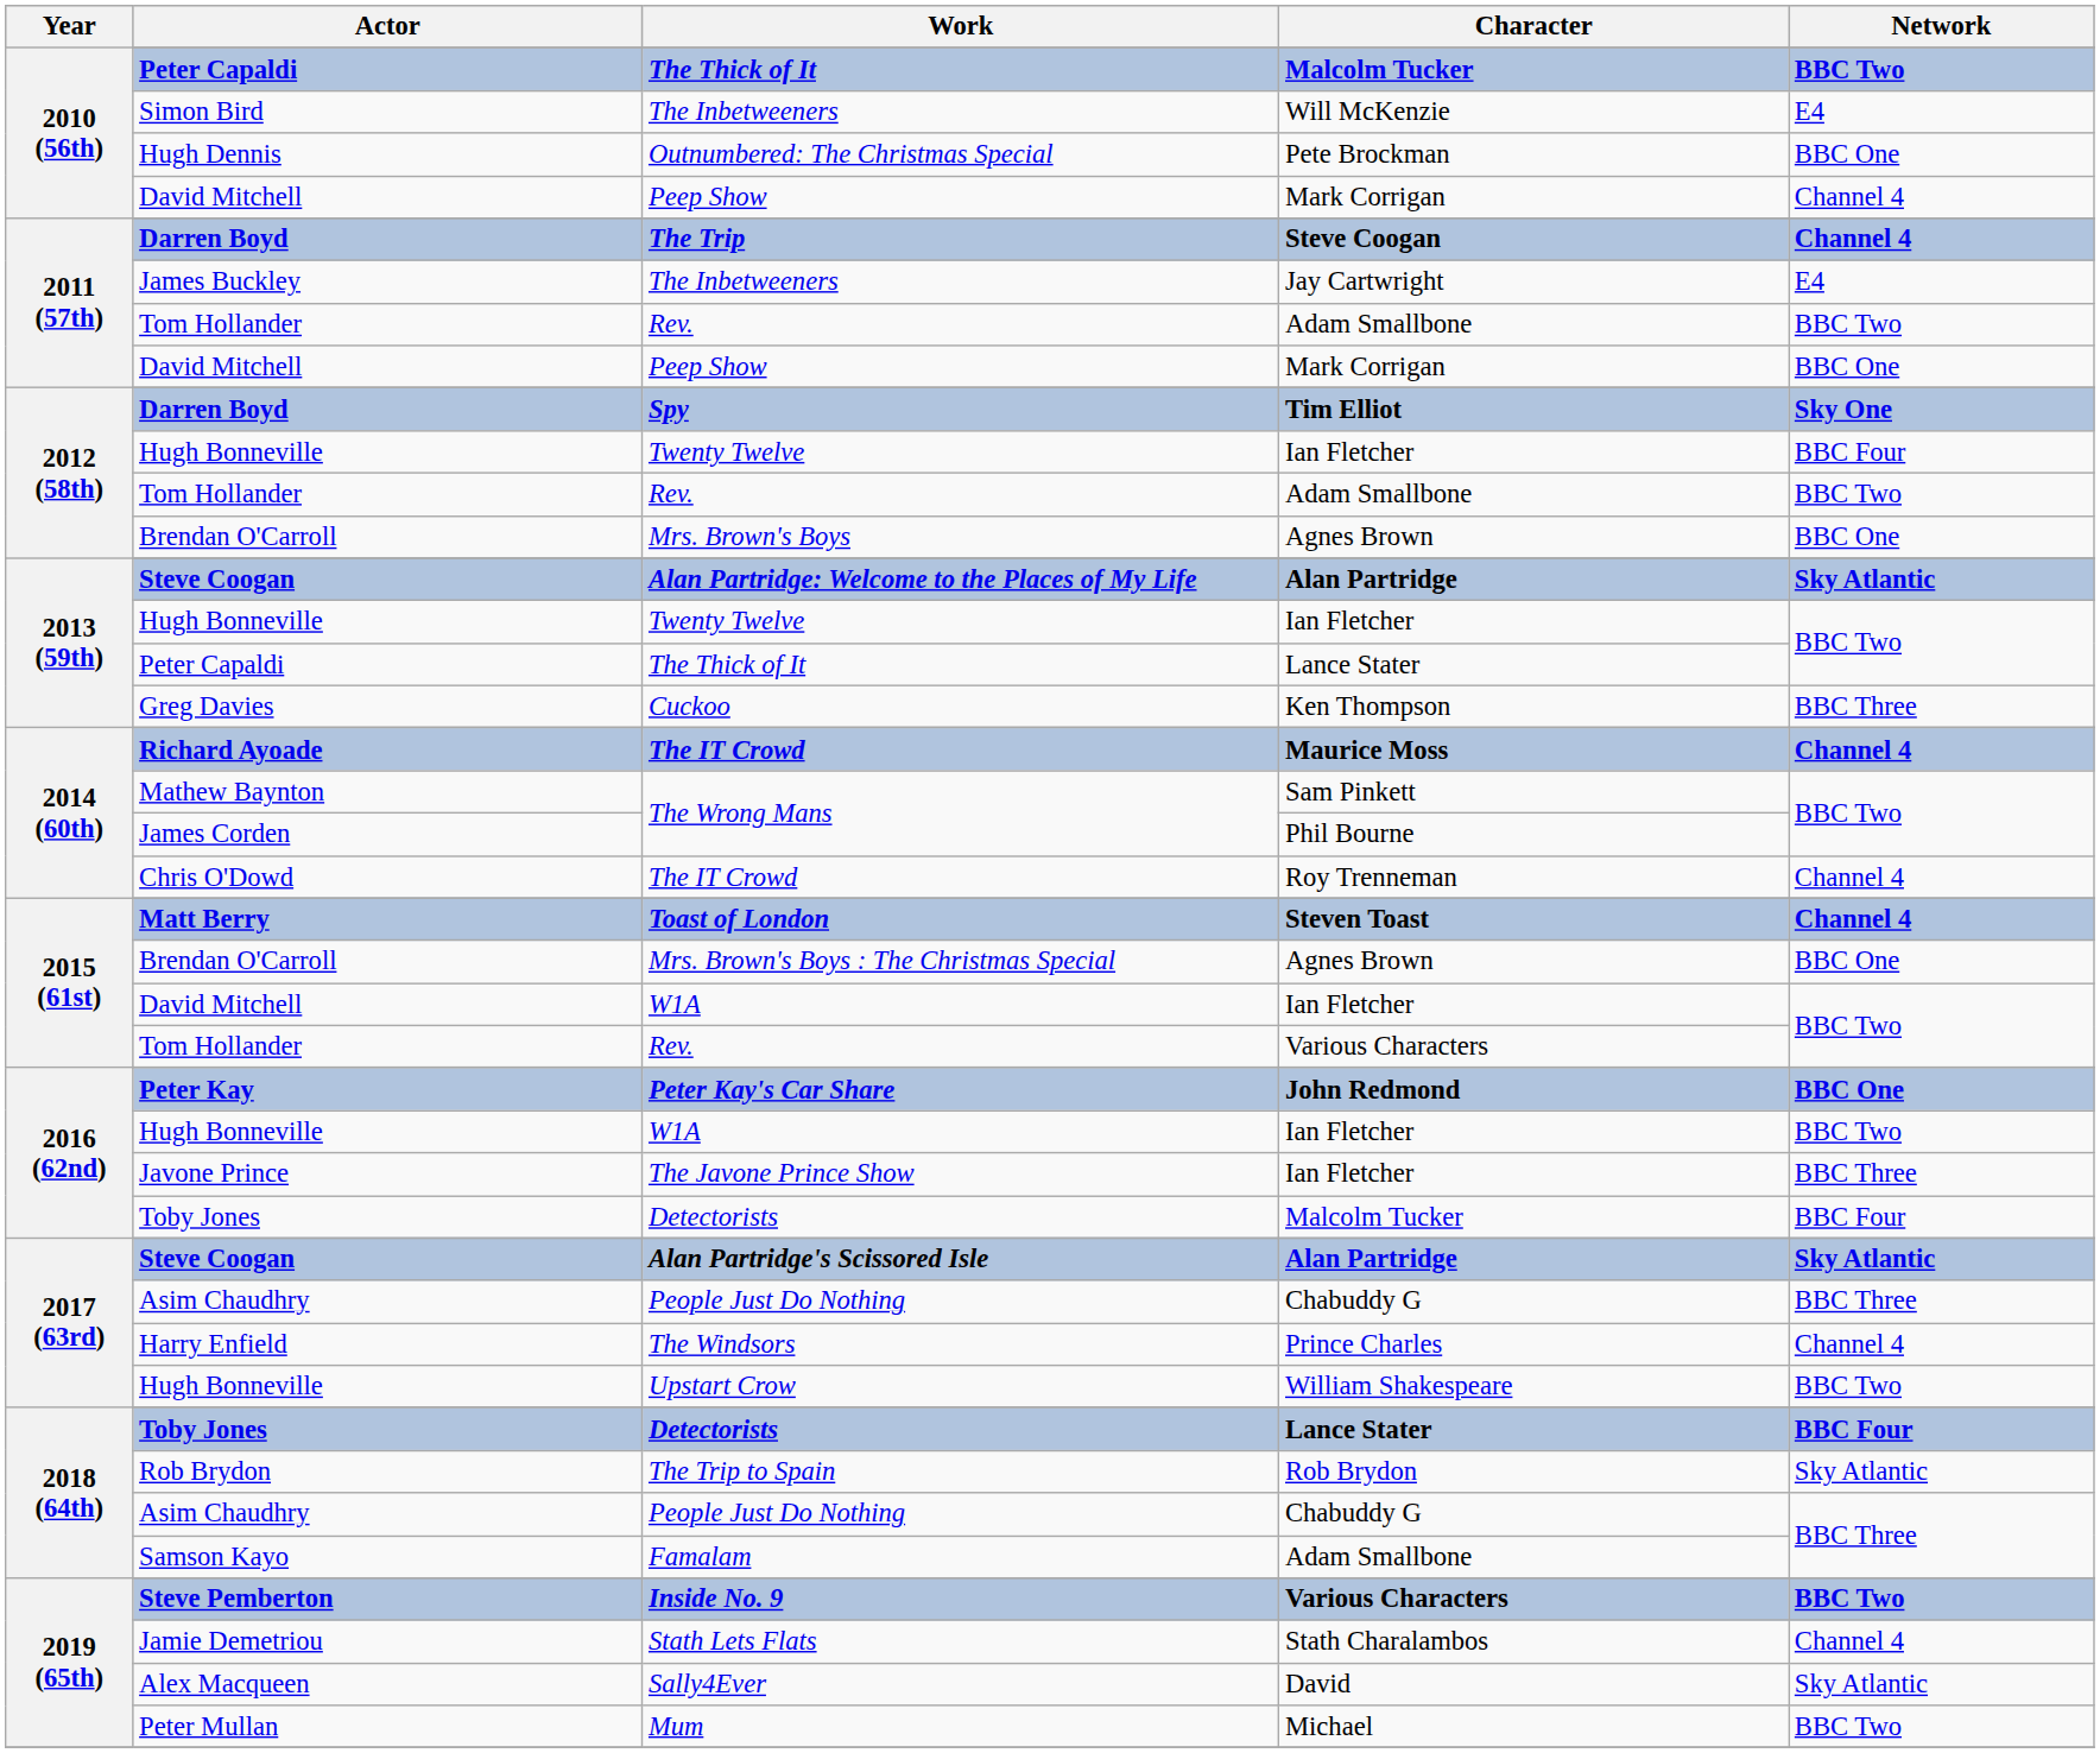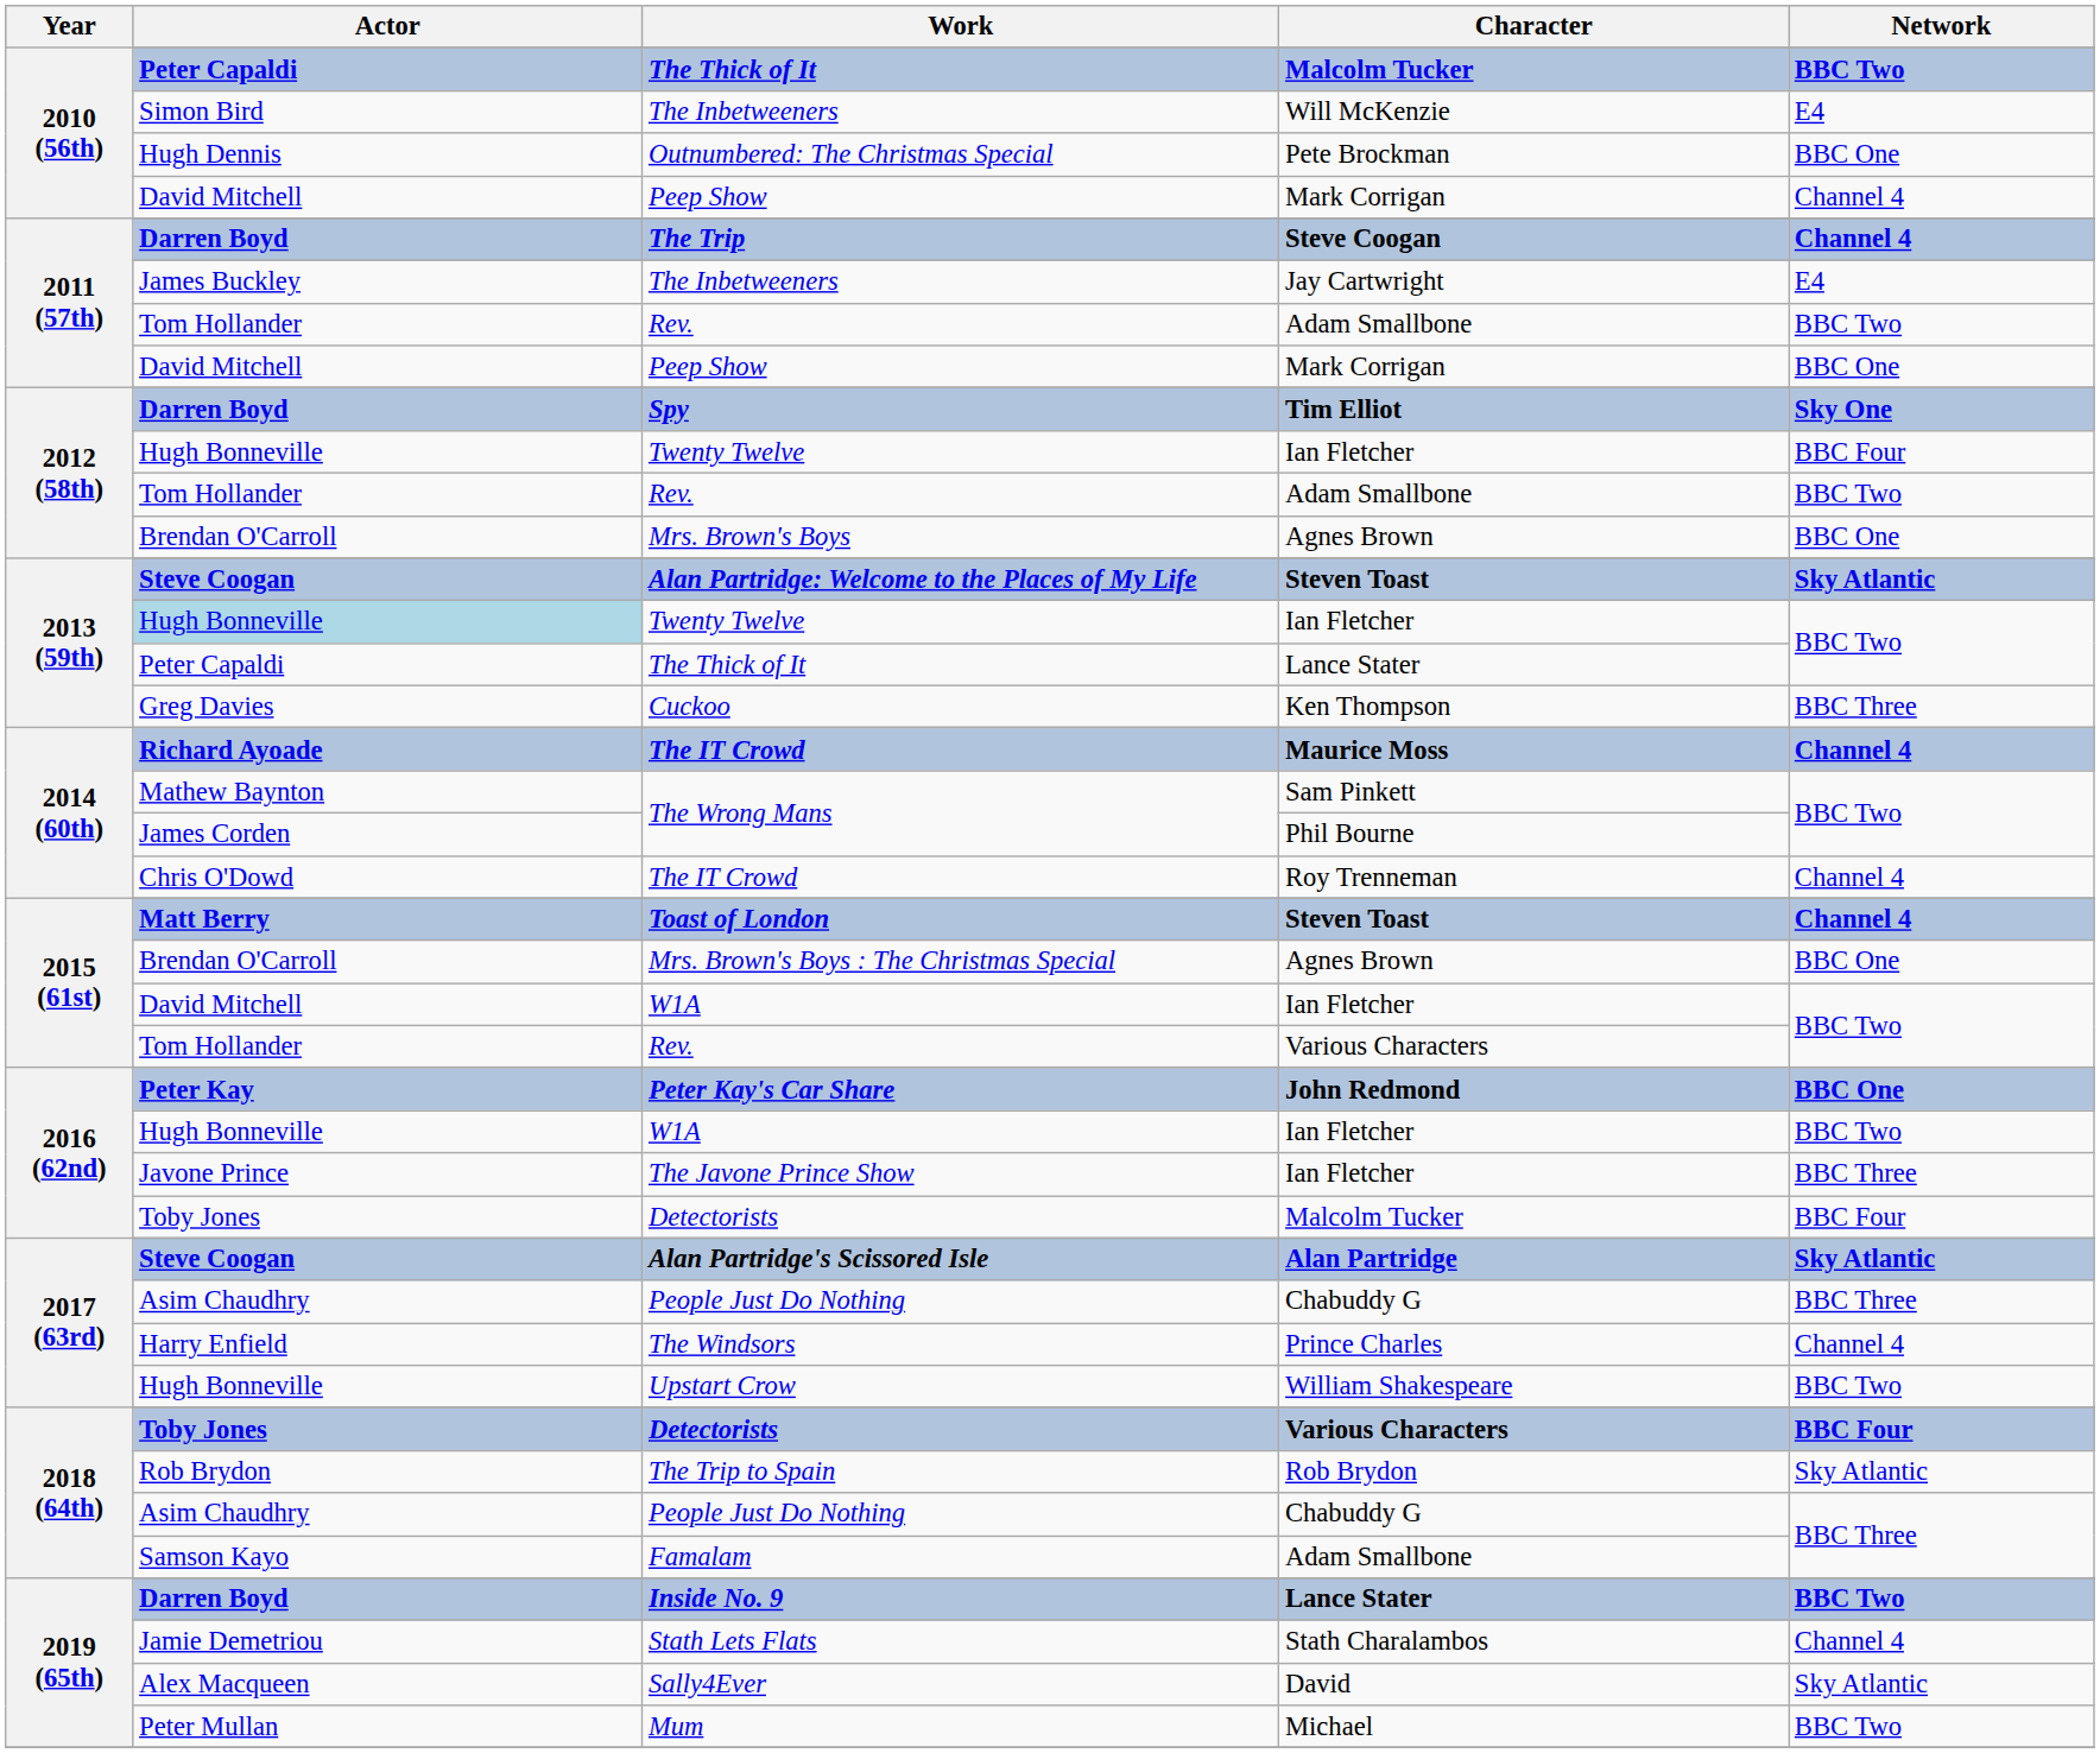Alan Partridge: Welcome to the Places of My Life | Character: Alan Partridge -> Steven Toast
2013 (59th) / Twenty Twelve | Actor: no background -> lightblue background
2018 (64th) / Detectorists | Character: Lance Stater -> Various Characters
Inside No. 9 | Actor: Steve Pemberton -> Darren Boyd
Inside No. 9 | Character: Various Characters -> Lance Stater
